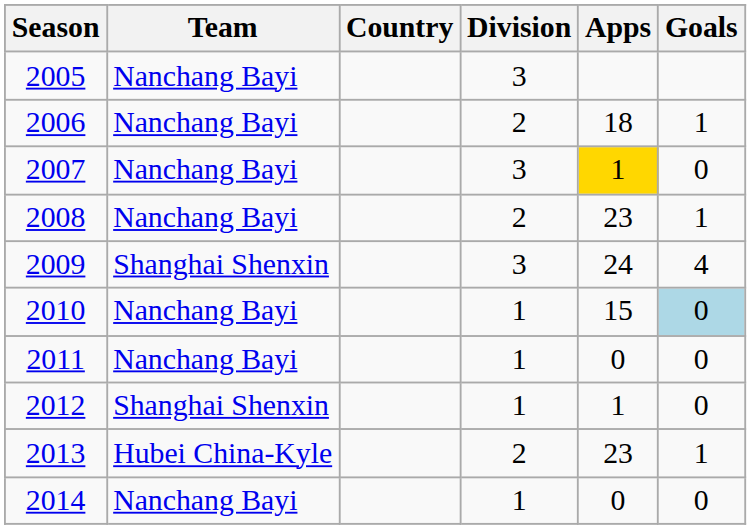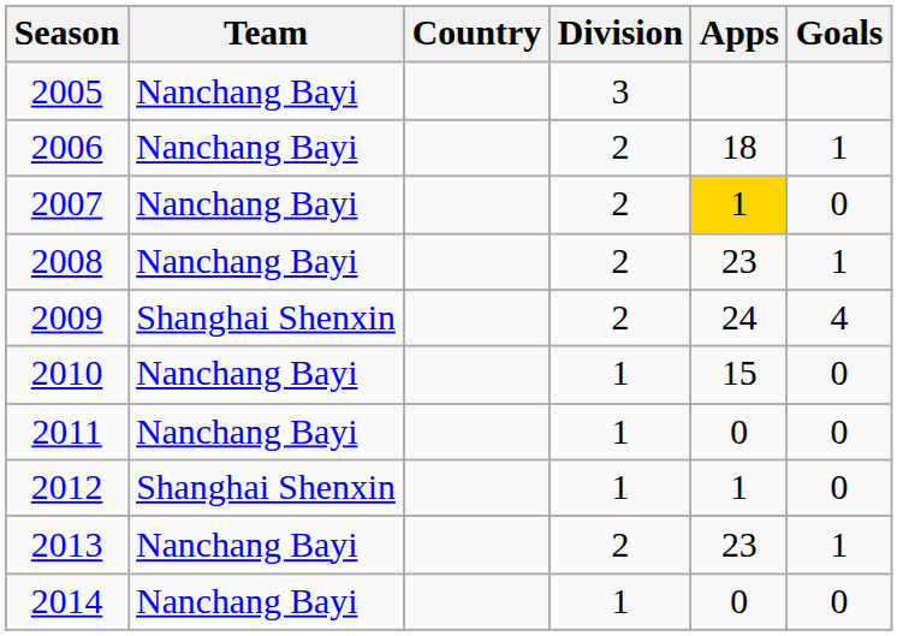2007 | Division: 3 -> 2
2009 | Division: 3 -> 2
2010 | Goals: lightblue background -> no background
2013 | Team: Hubei China-Kyle -> Nanchang Bayi
